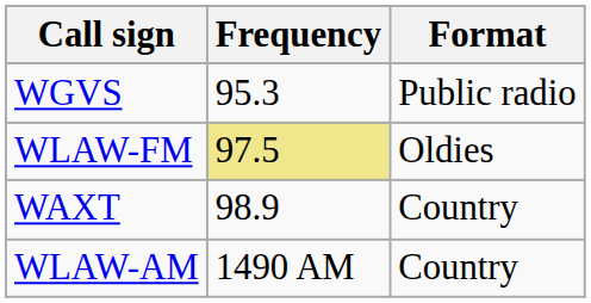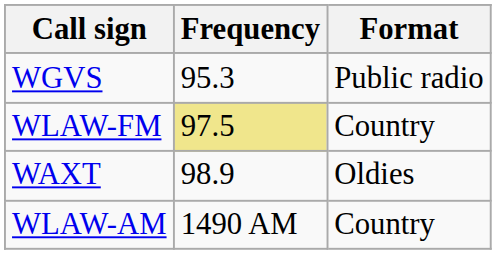WLAW-FM | Format: Oldies -> Country
WAXT | Format: Country -> Oldies
